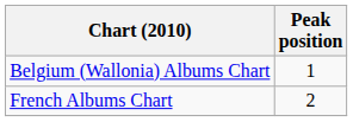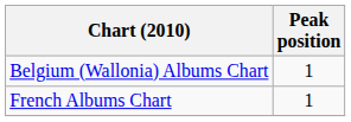French Albums Chart | Peak position: 2 -> 1
